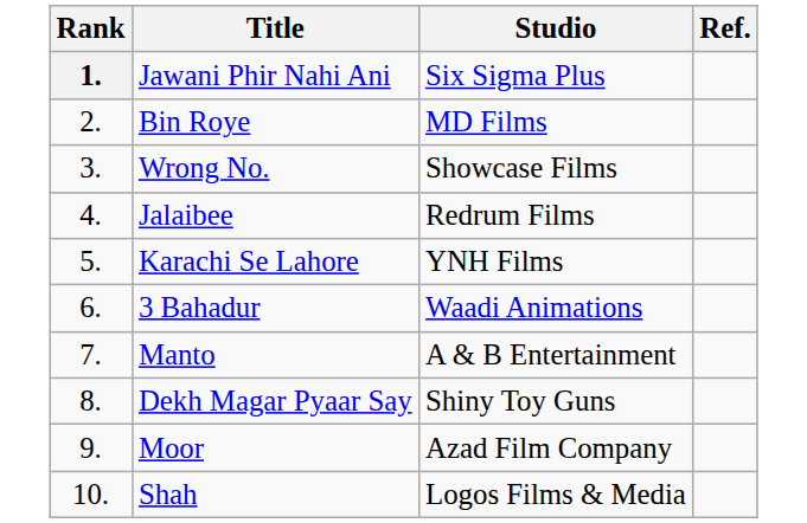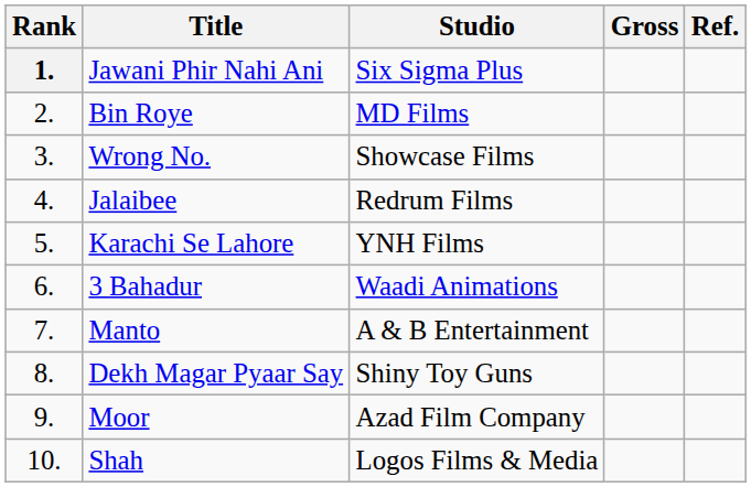+ column: Gross
